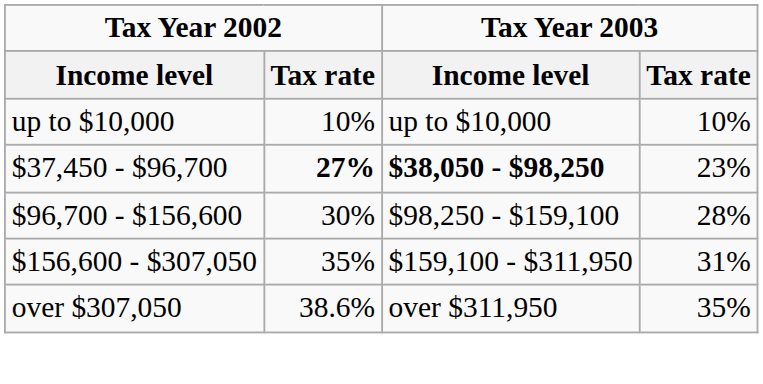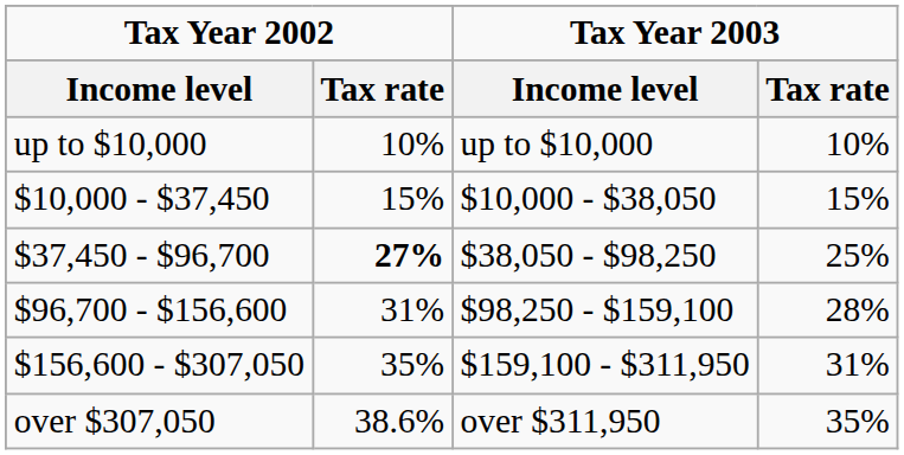+ row: $10,000 - $37,450 | 15% | $10,000 - $38,050 | 15%
$37,450 - $96,700 | Tax Year 2003 / Income level: bold -> normal
$37,450 - $96,700 | Tax Year 2003 / Tax rate: 23% -> 25%
$96,700 - $156,600 | Tax Year 2002 / Tax rate: 30% -> 31%
